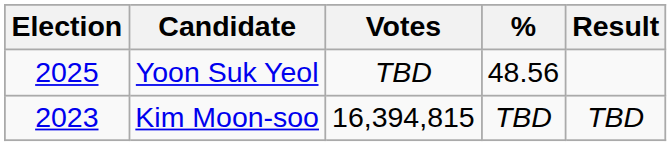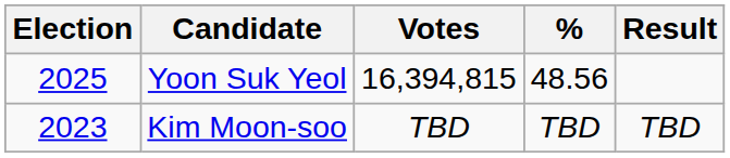Yoon Suk Yeol | Votes: TBD -> 16,394,815
Kim Moon-soo | Votes: 16,394,815 -> TBD
